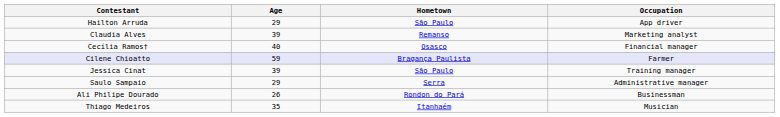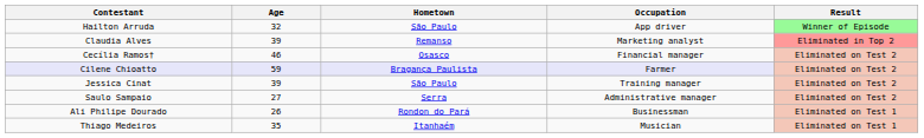+ column: Result | Winner of Episode | Eliminated in Top 2 | Eliminated on Test 2 | Eliminated on Test 2 | Eliminated on Test 2 | Eliminated on Test 2 | Eliminated on Test 1 | Eliminated on Test 1
Hailton Arruda | Age: 29 -> 32
Cecília Ramos† | Age: 40 -> 46
Saulo Sampaio | Age: 29 -> 27
